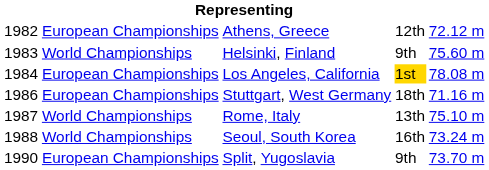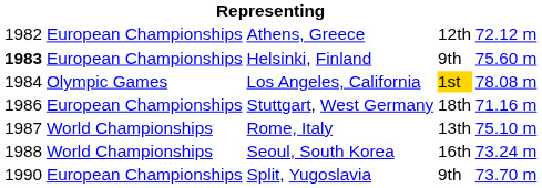Helsinki, Finland | column 1: normal -> bold
Helsinki, Finland | column 2: World Championships -> European Championships
Los Angeles, California | column 2: European Championships -> Olympic Games
